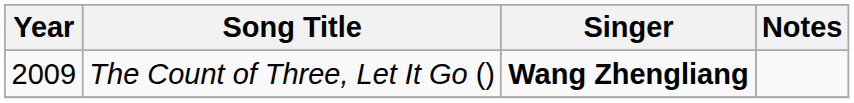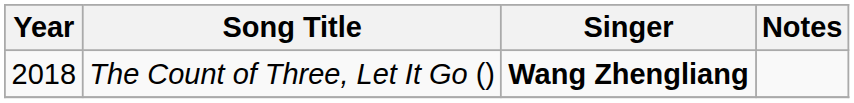The Count of Three, Let It Go () | Year: 2009 -> 2018
